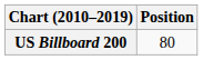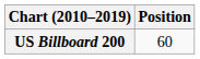US Billboard 200 | Position: 80 -> 60
